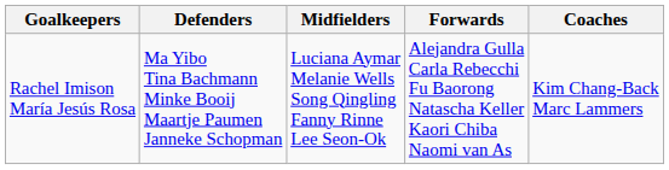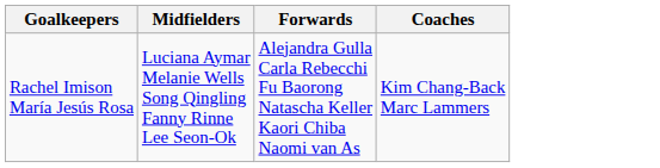- column: Defenders | Ma Yibo Tina Bachmann Minke Booij Maartje Paumen Janneke Schopman
